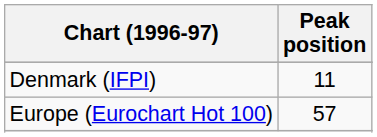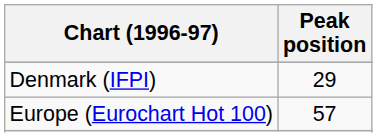Denmark (IFPI) | Peak position: 11 -> 29
